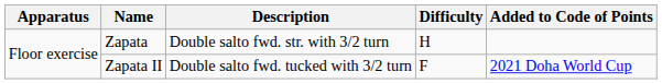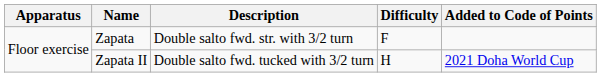Zapata | Difficulty: H -> F
Zapata II | Difficulty: F -> H
